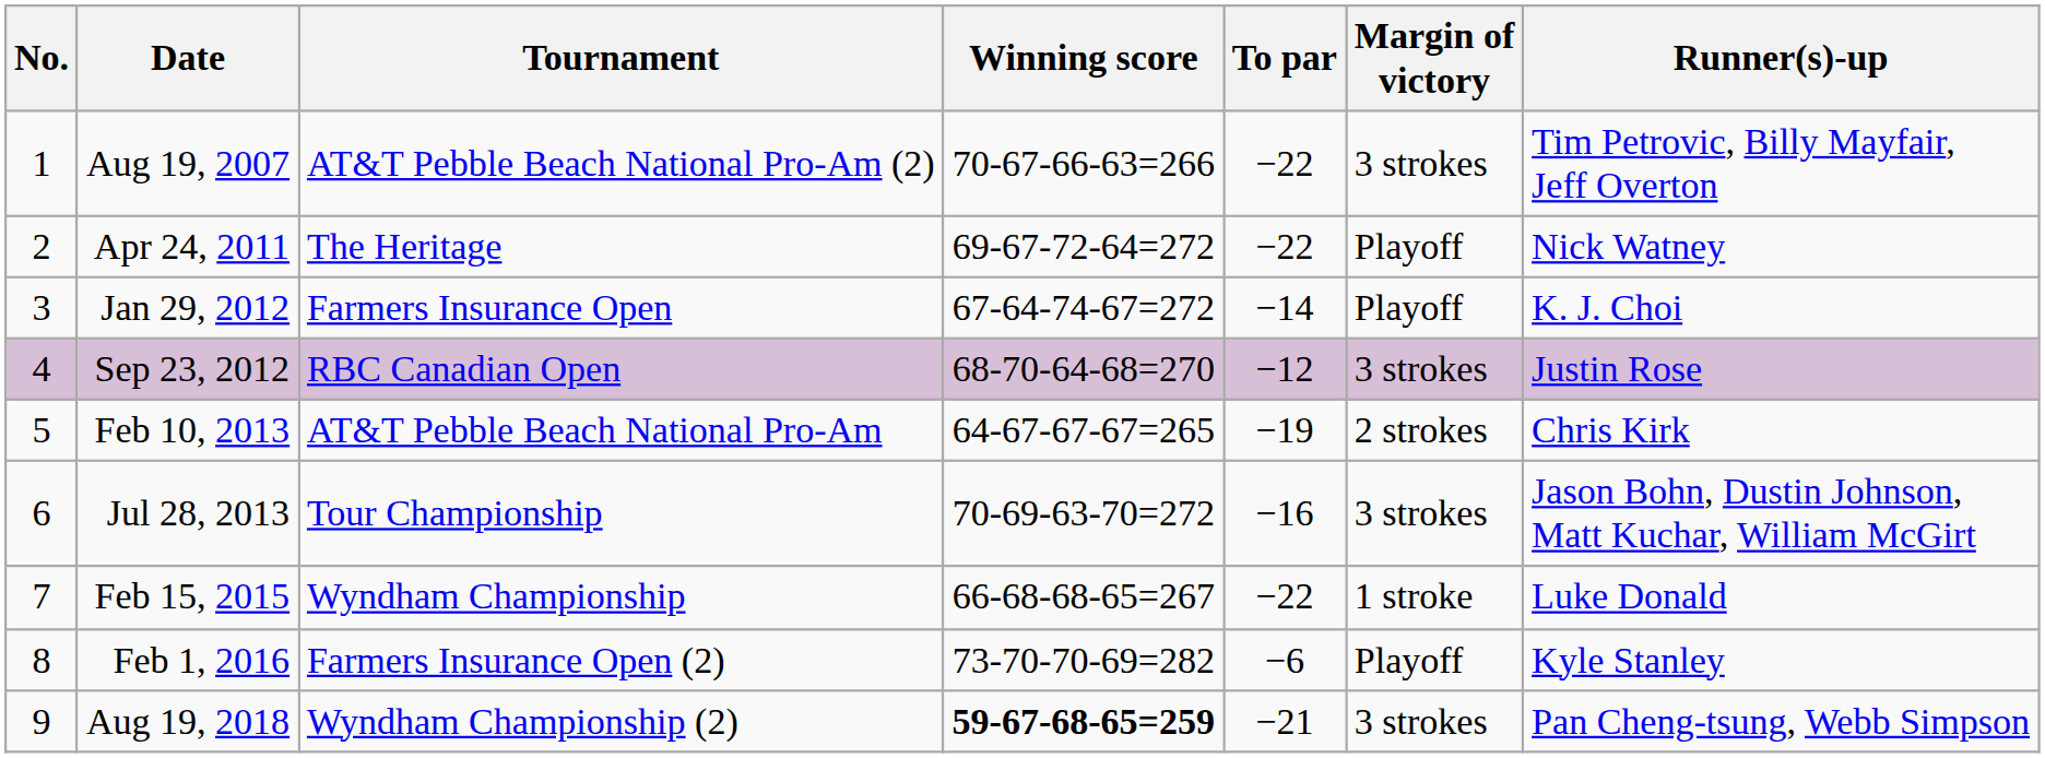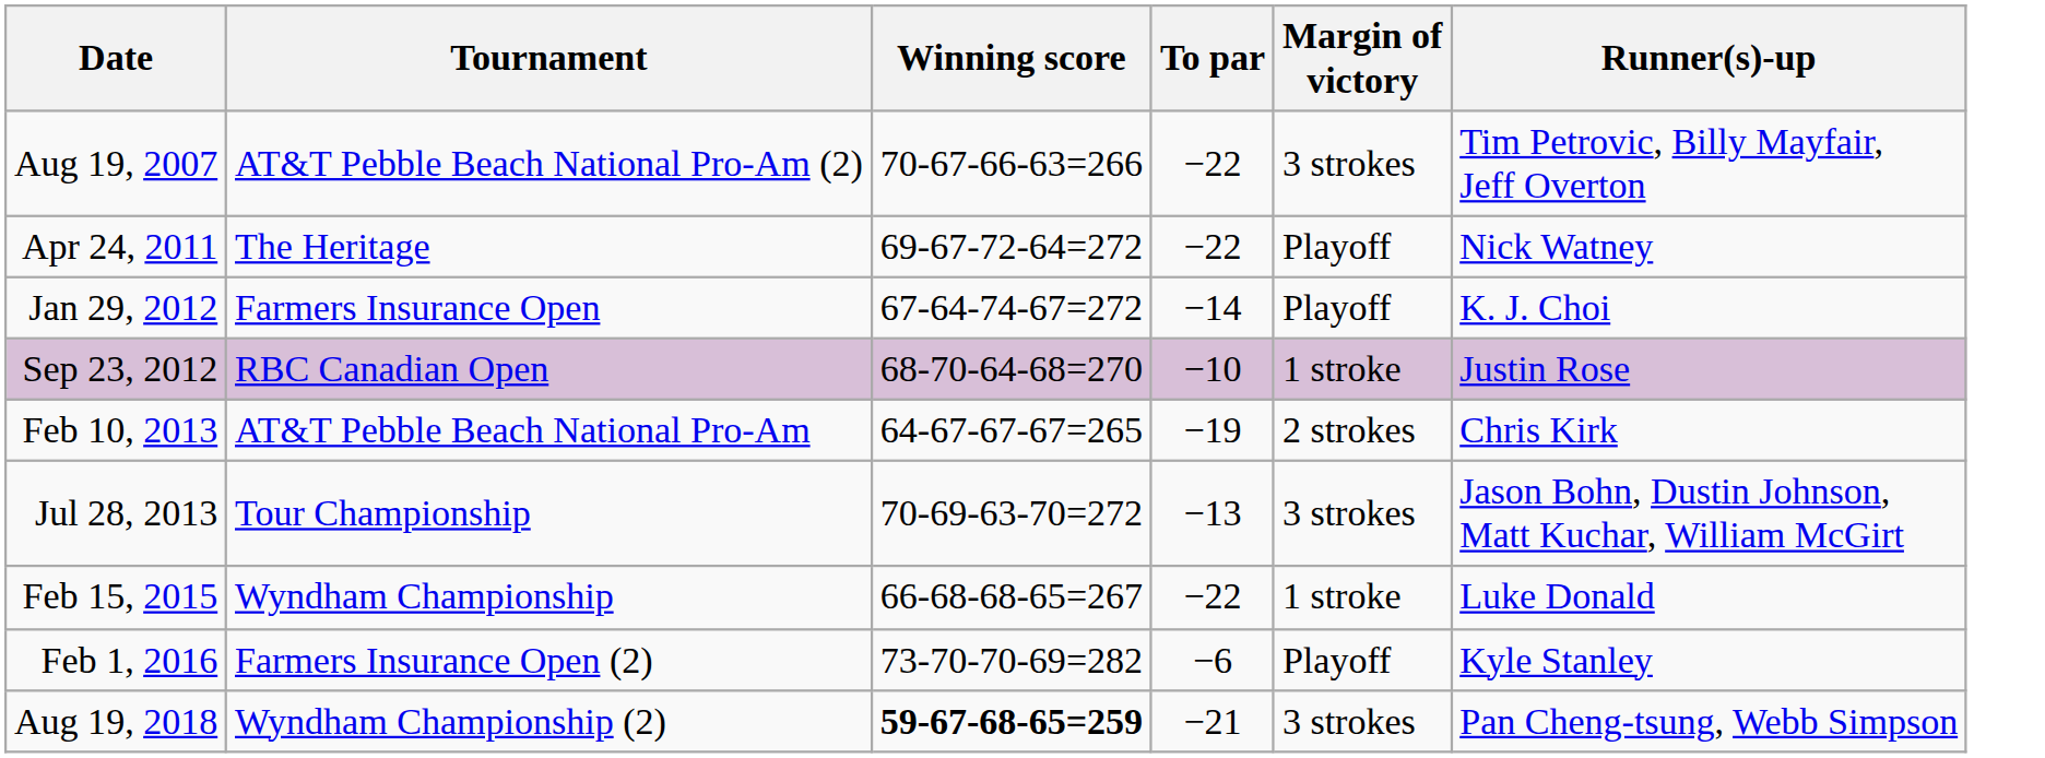- column: No. | 1 | 2 | 3 | 4 | 5 | 6 | 7 | 8 | 9
Sep 23, 2012 | To par: −12 -> −10
Sep 23, 2012 | Margin of victory: 3 strokes -> 1 stroke
Jul 28, 2013 | To par: −16 -> −13
